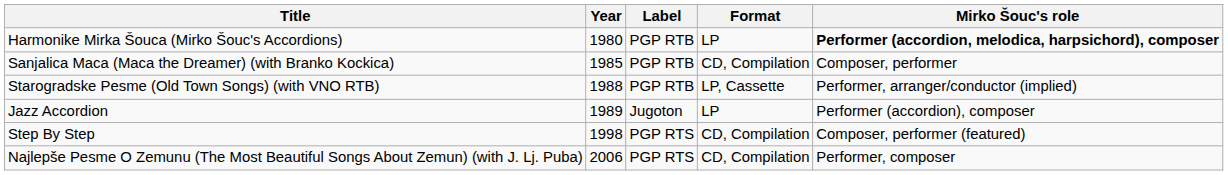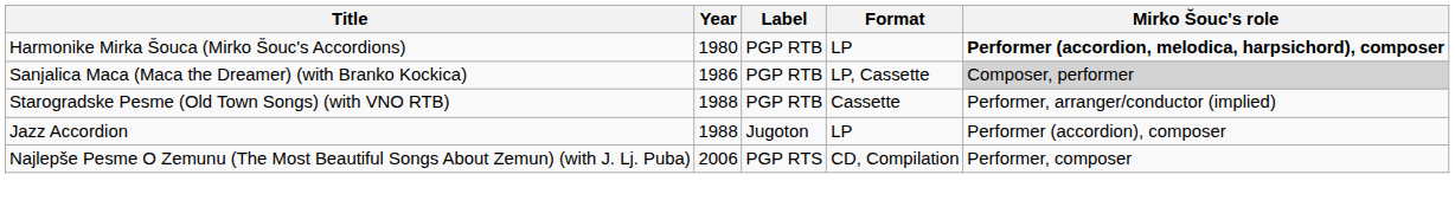Sanjalica Maca (Maca the Dreamer) (with Branko Kockica) | Year: 1985 -> 1986
Sanjalica Maca (Maca the Dreamer) (with Branko Kockica) | Format: CD, Compilation -> LP, Cassette
Sanjalica Maca (Maca the Dreamer) (with Branko Kockica) | Mirko Šouc's role: no background -> lightgrey background
Starogradske Pesme (Old Town Songs) (with VNO RTB) | Format: LP, Cassette -> Cassette
Jazz Accordion | Year: 1989 -> 1988
- row: Step By Step | 1998 | PGP RTS | CD, Compilation | Composer, performer (featured)
